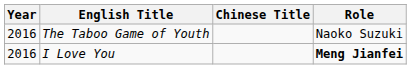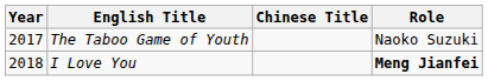The Taboo Game of Youth | Year: 2016 -> 2017
I Love You | Year: 2016 -> 2018
